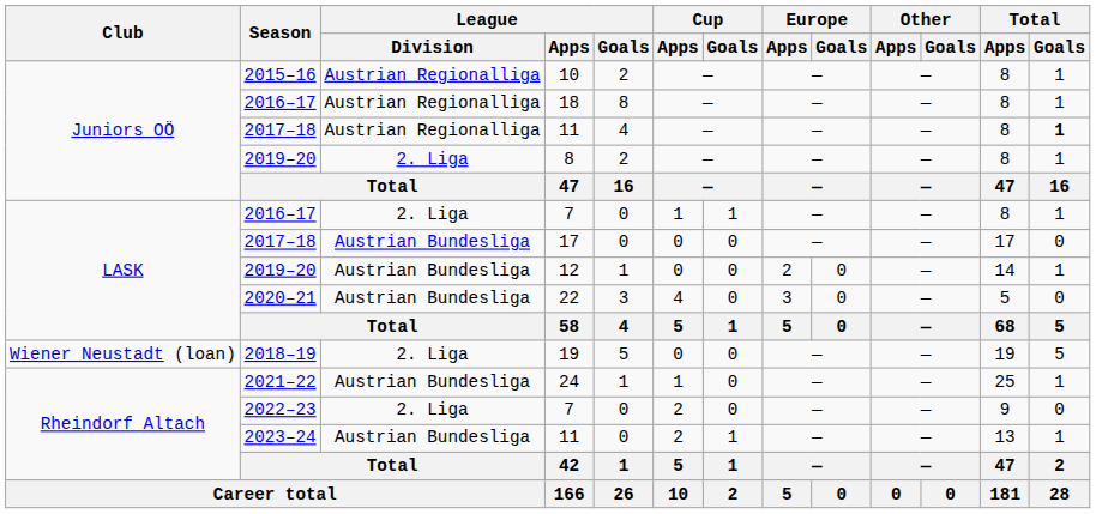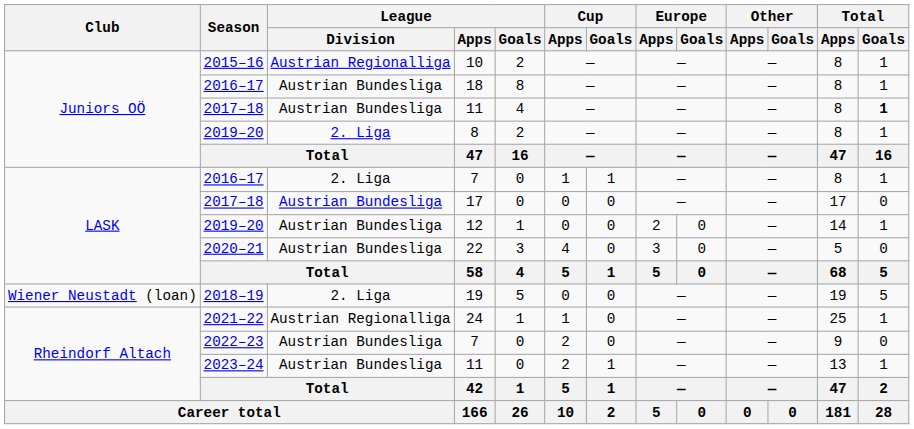18 | League / Division: Austrian Regionalliga -> Austrian Bundesliga
2017–18 / 11 | League / Division: Austrian Regionalliga -> Austrian Bundesliga
24 | League / Division: Austrian Bundesliga -> Austrian Regionalliga
2022–23 / 7 | League / Division: 2. Liga -> Austrian Bundesliga
